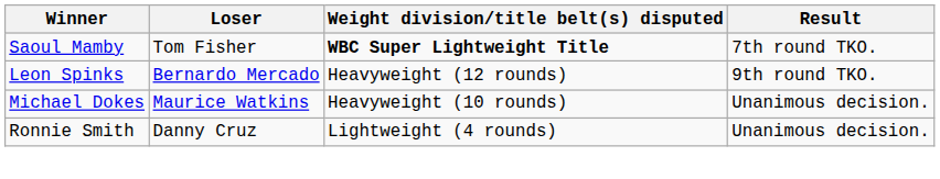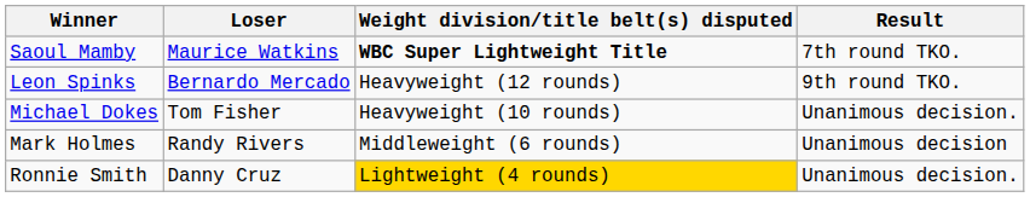Saoul Mamby | Loser: Tom Fisher -> Maurice Watkins
Michael Dokes | Loser: Maurice Watkins -> Tom Fisher
+ row: Mark Holmes | Randy Rivers | Middleweight (6 rounds) | Unanimous decision
Ronnie Smith | Weight division/title belt(s) disputed: no background -> gold background
